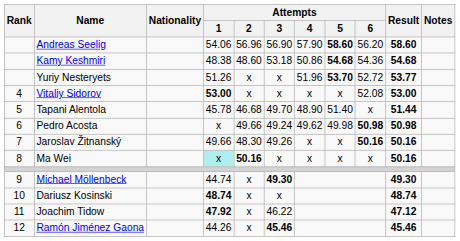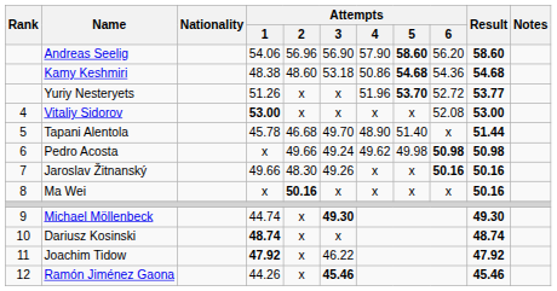Ma Wei | Attempts / 1: paleturquoise background -> no background
Joachim Tidow | Result: 47.12 -> 47.92
